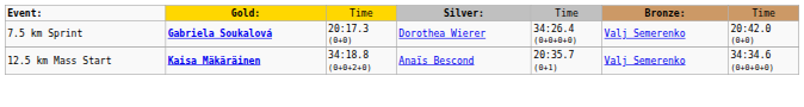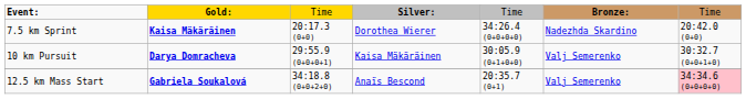7.5 km Sprint | column 2: Gabriela Soukalová -> Kaisa Mäkäräinen
7.5 km Sprint | column 6: Valj Semerenko -> Nadezhda Skardino
+ row: 10 km Pursuit | Darya Domracheva | 29:55.9 (0+0+0+1) | Kaisa Mäkäräinen | 30:05.9 (0+1+0+0) | Valj Semerenko | 30:32.7 (0+0+1+0)
12.5 km Mass Start | column 2: Kaisa Mäkäräinen -> Gabriela Soukalová
12.5 km Mass Start | column 7: no background -> pink background
